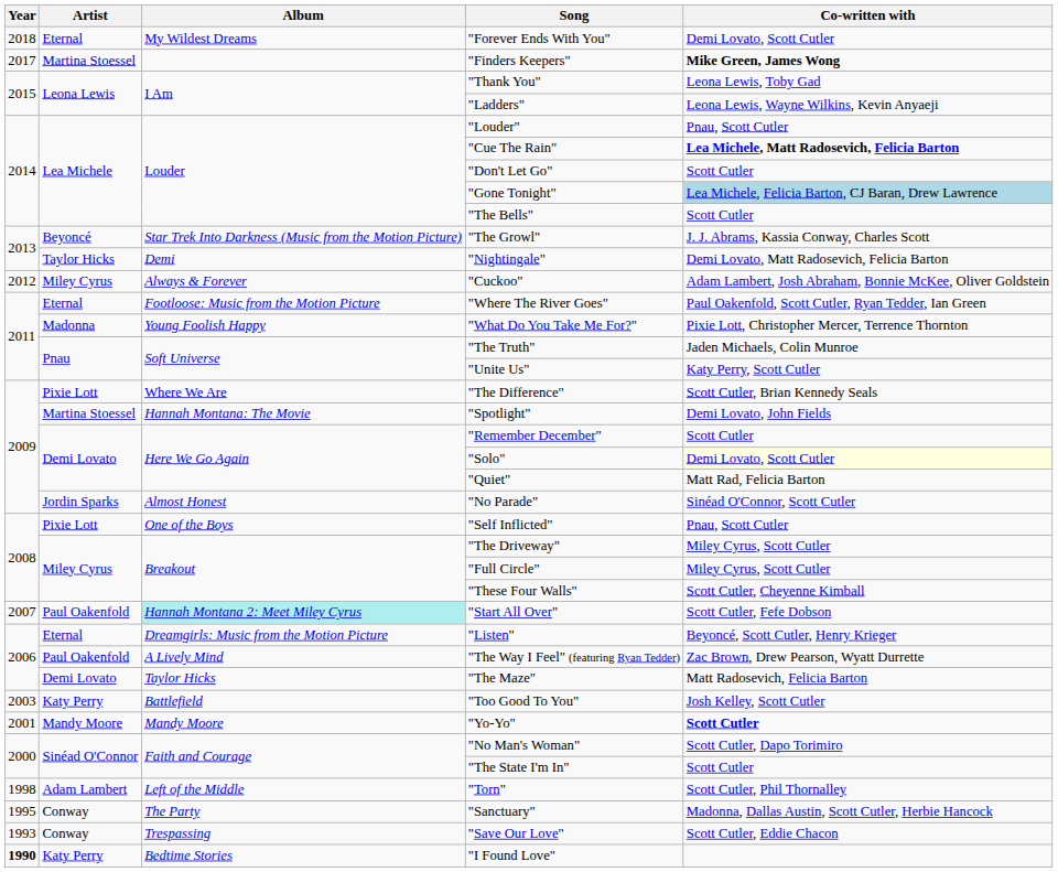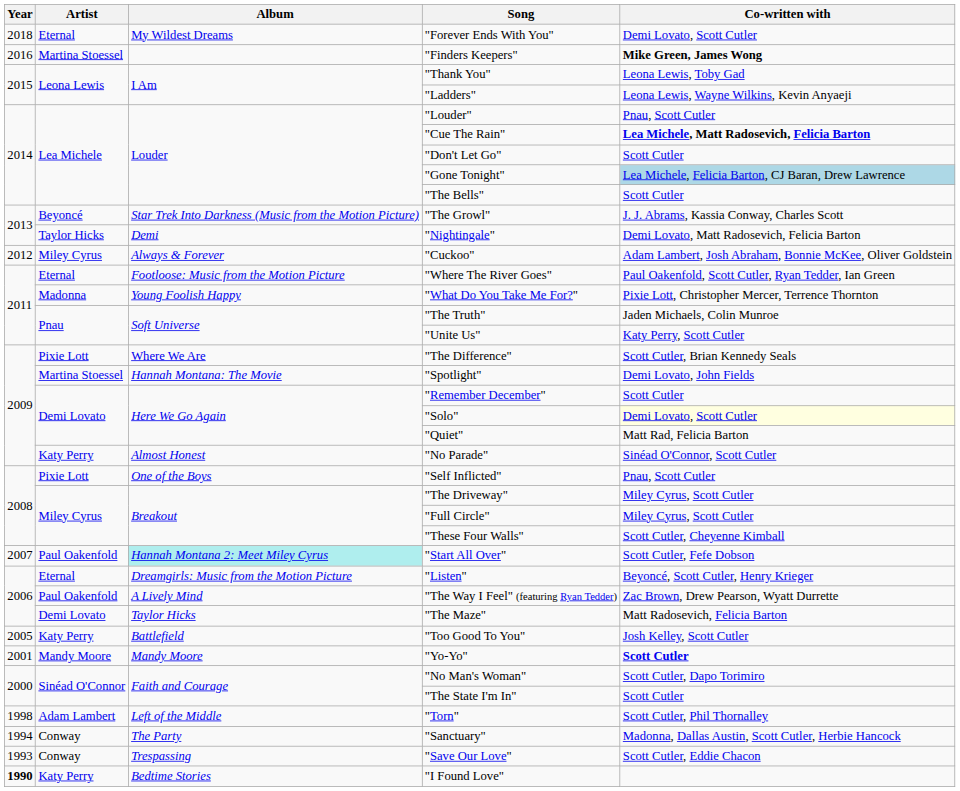"Finders Keepers" | Year: 2017 -> 2016
"No Parade" | Artist: Jordin Sparks -> Katy Perry
"Too Good To You" | Year: 2003 -> 2005
"Sanctuary" | Year: 1995 -> 1994
